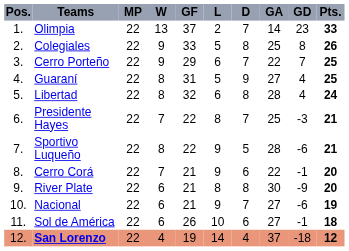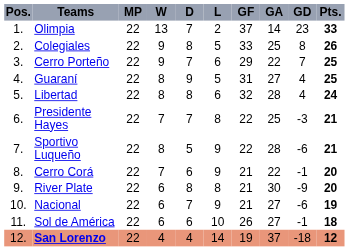columns swapped: D <-> GF
